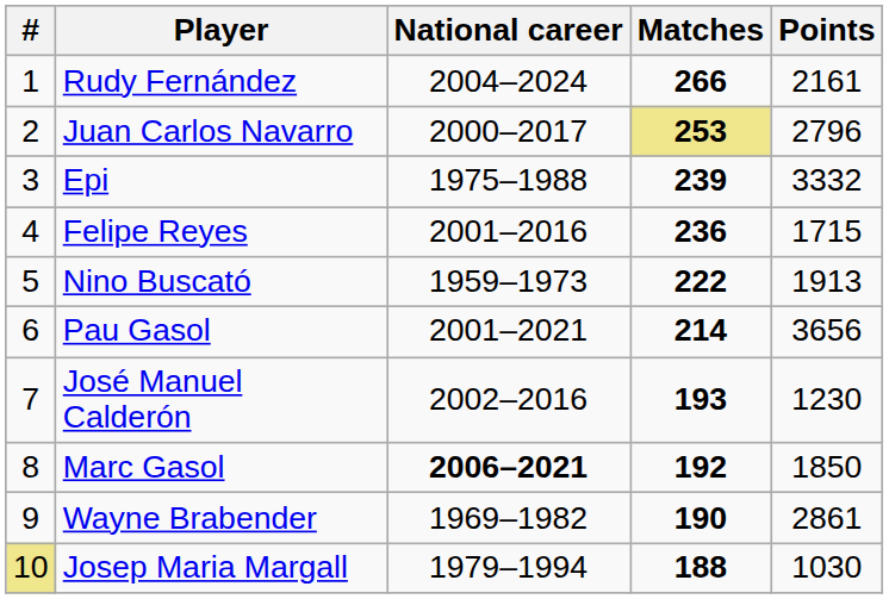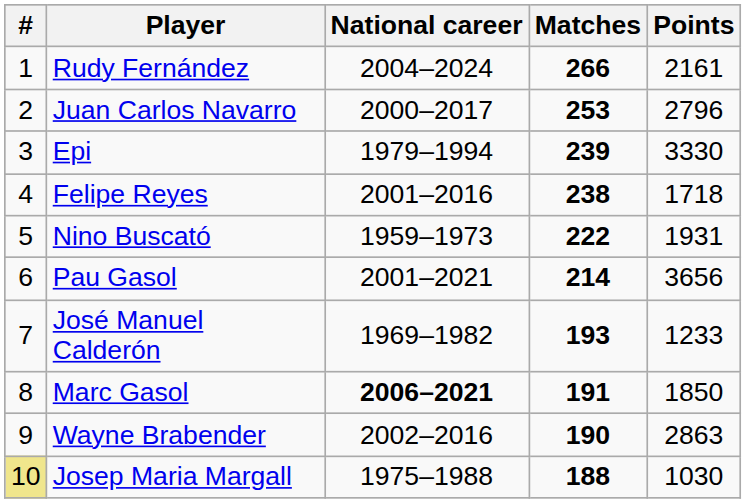Juan Carlos Navarro | Matches: khaki background -> no background
Epi | National career: 1975–1988 -> 1979–1994
Epi | Points: 3332 -> 3330
Felipe Reyes | Matches: 236 -> 238
Felipe Reyes | Points: 1715 -> 1718
Nino Buscató | Points: 1913 -> 1931
José Manuel Calderón | National career: 2002–2016 -> 1969–1982
José Manuel Calderón | Points: 1230 -> 1233
Marc Gasol | Matches: 192 -> 191
Wayne Brabender | National career: 1969–1982 -> 2002–2016
Wayne Brabender | Points: 2861 -> 2863
Josep Maria Margall | National career: 1979–1994 -> 1975–1988
